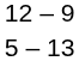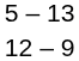rows swapped: 5 – 13 <-> 12 – 9
